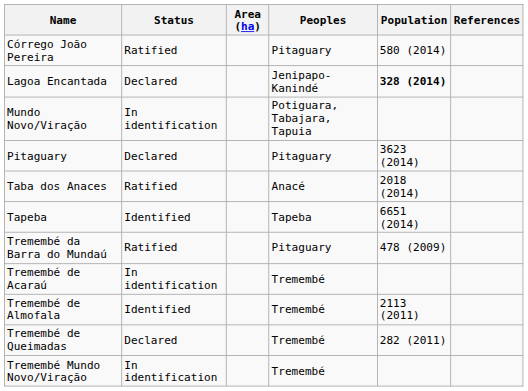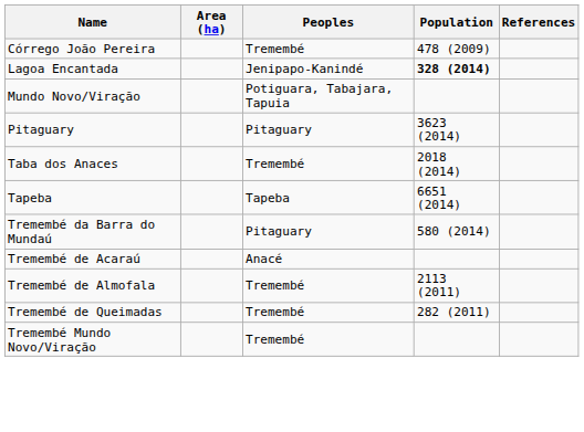- column: Status | Ratified | Declared | In identification | Declared | Ratified | Identified | Ratified | In identification | Identified | Declared | In identification
Córrego João Pereira | Peoples: Pitaguary -> Tremembé
Córrego João Pereira | Population: 580 (2014) -> 478 (2009)
Taba dos Anaces | Peoples: Anacé -> Tremembé
Tremembé da Barra do Mundaú | Population: 478 (2009) -> 580 (2014)
Tremembé de Acaraú | Peoples: Tremembé -> Anacé
